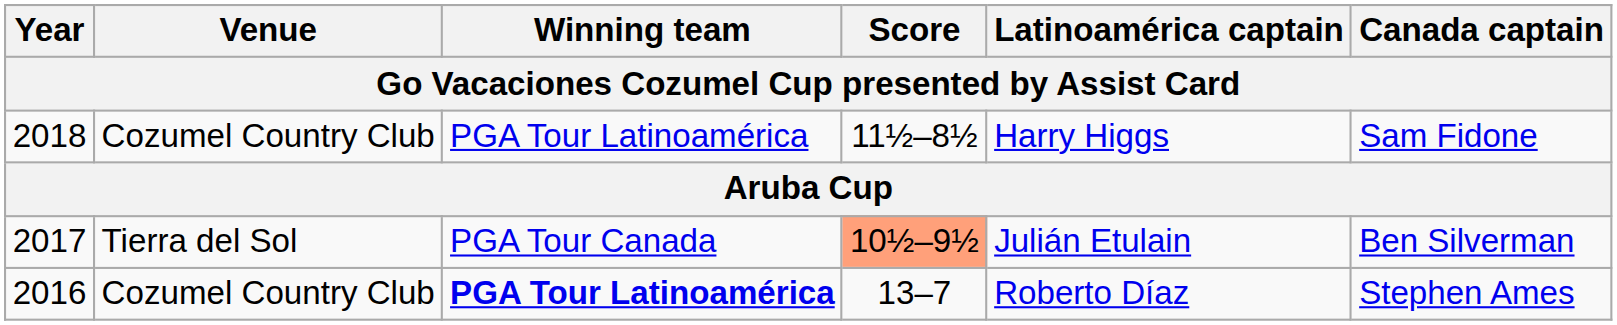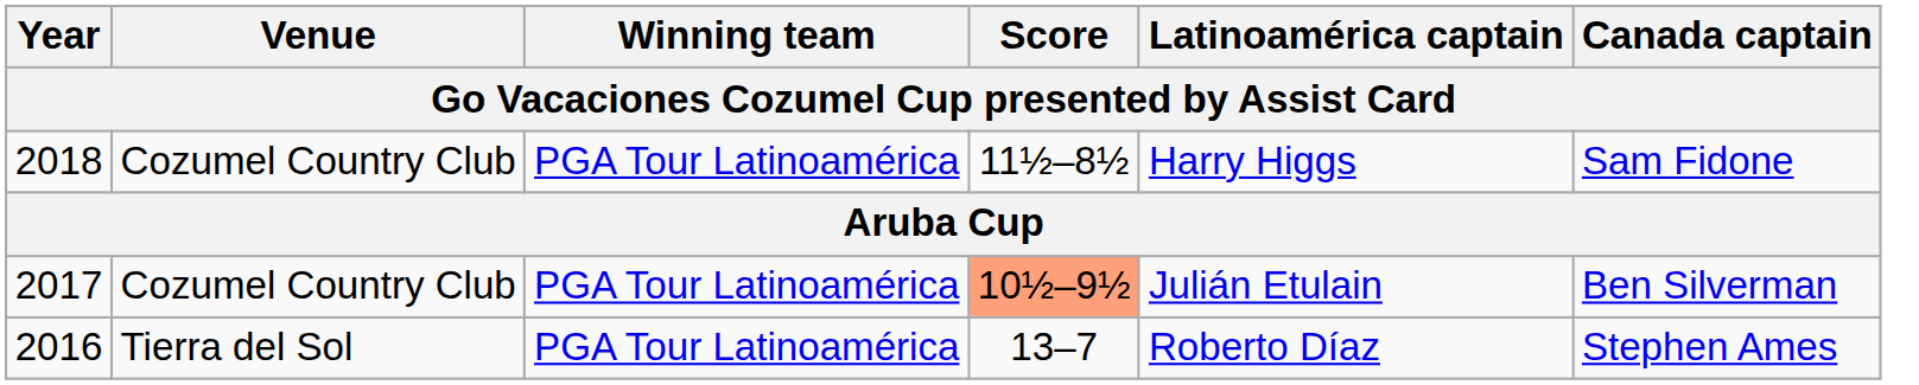2017 | Venue: Tierra del Sol -> Cozumel Country Club
2017 | Winning team: PGA Tour Canada -> PGA Tour Latinoamérica
2016 | Venue: Cozumel Country Club -> Tierra del Sol
2016 | Winning team: bold -> normal
